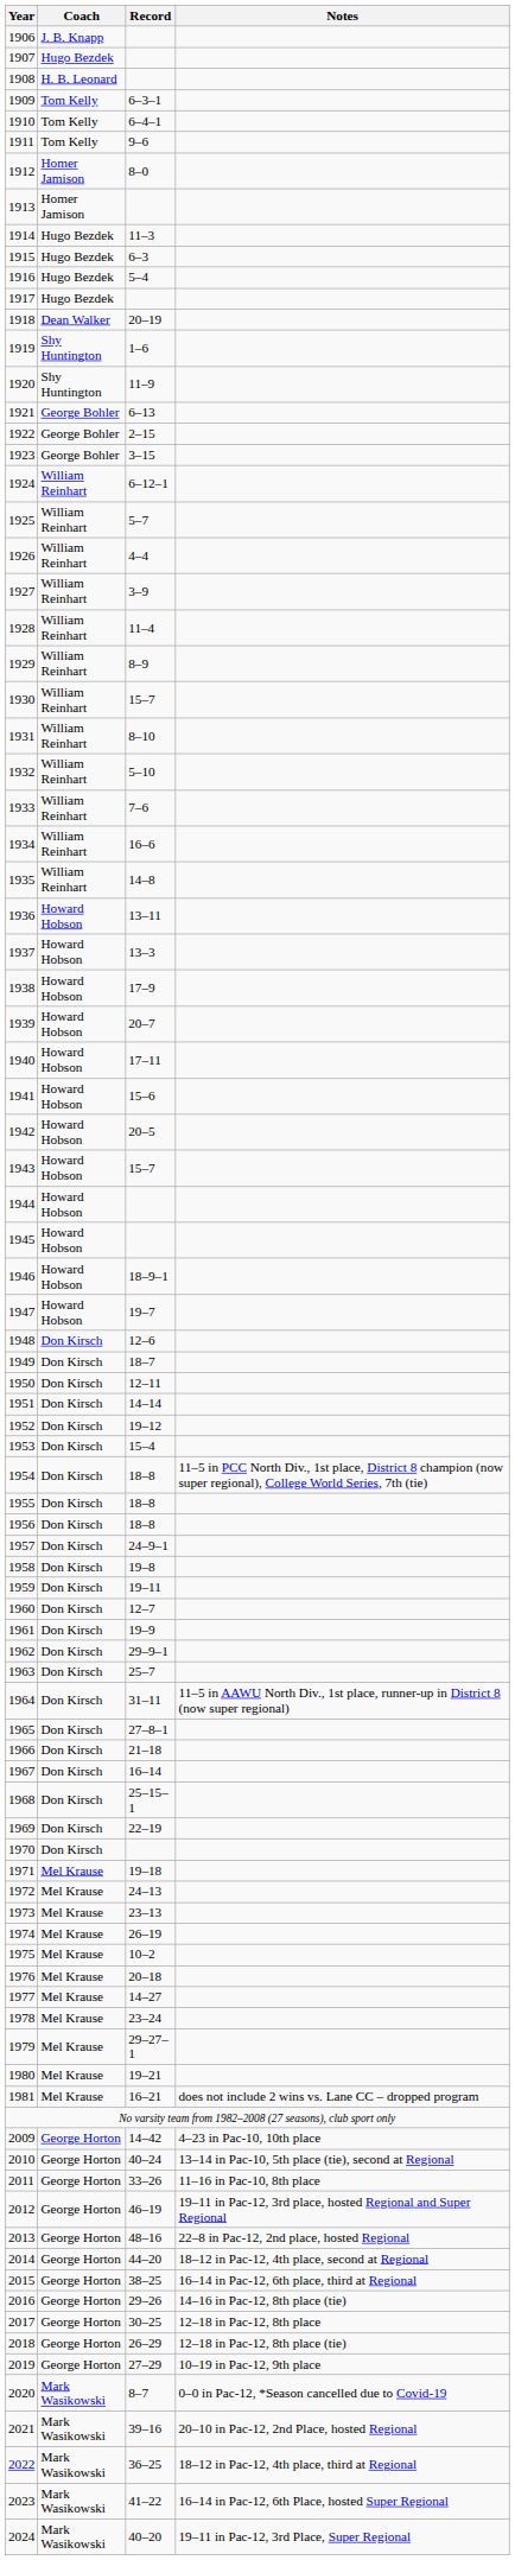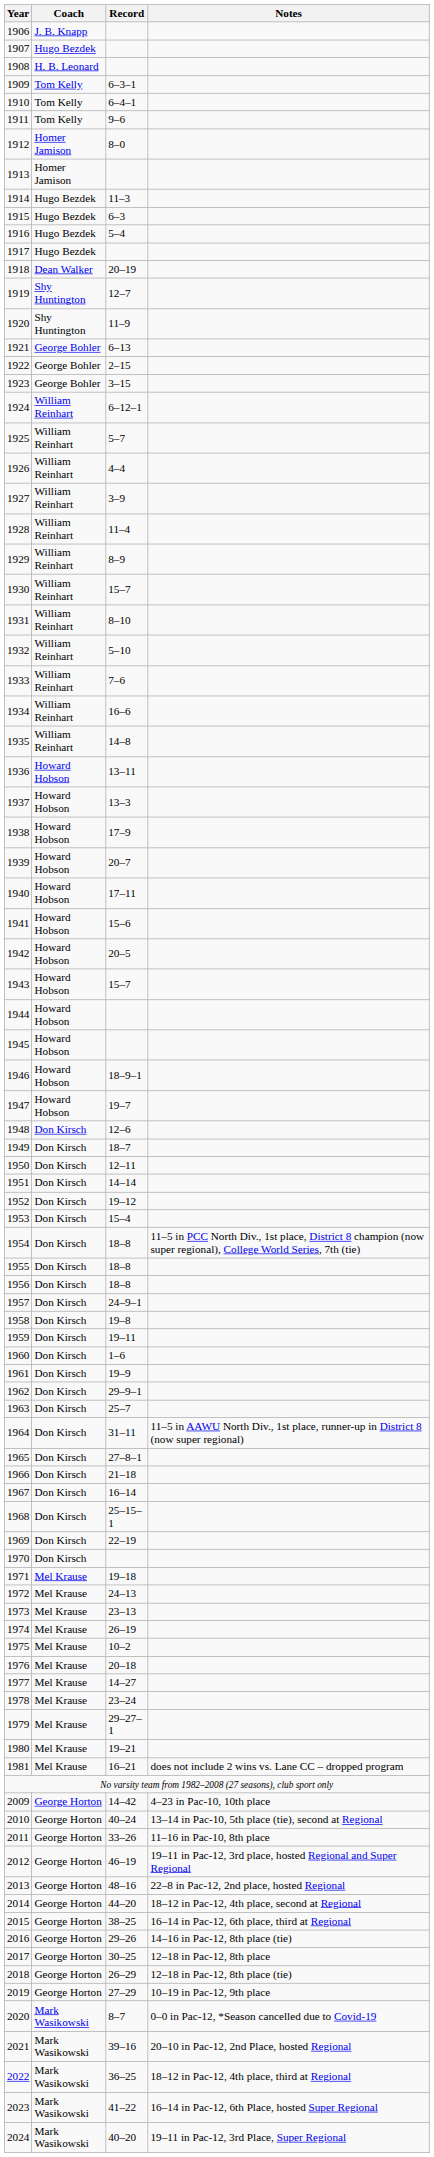1919 | Record: 1–6 -> 12–7
1960 | Record: 12–7 -> 1–6
